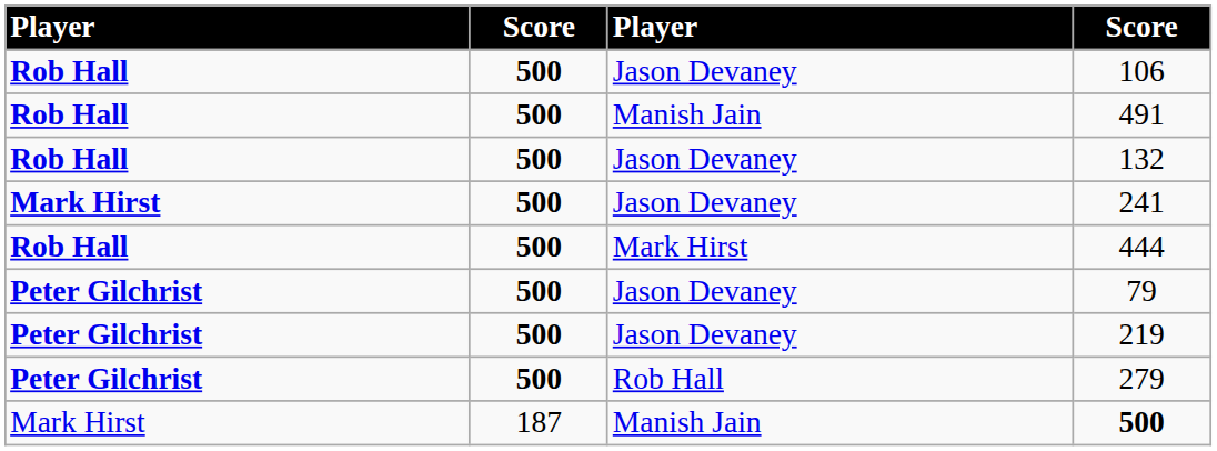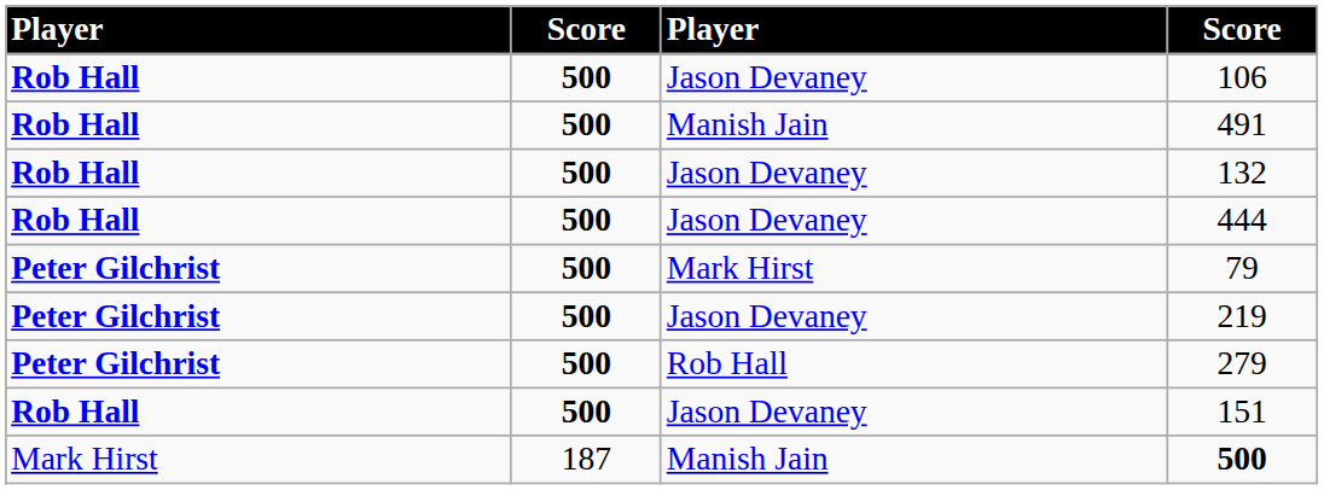- row: Mark Hirst | 500 | Jason Devaney | 241
444 | column 3: Mark Hirst -> Jason Devaney
79 | column 3: Jason Devaney -> Mark Hirst
+ row: Rob Hall | 500 | Jason Devaney | 151
